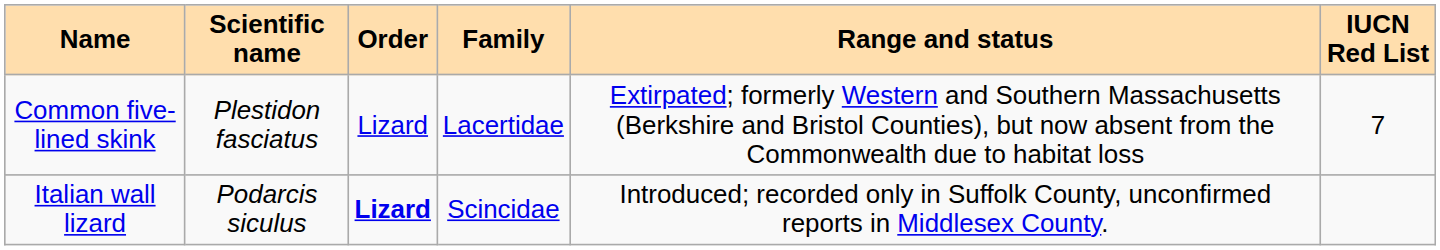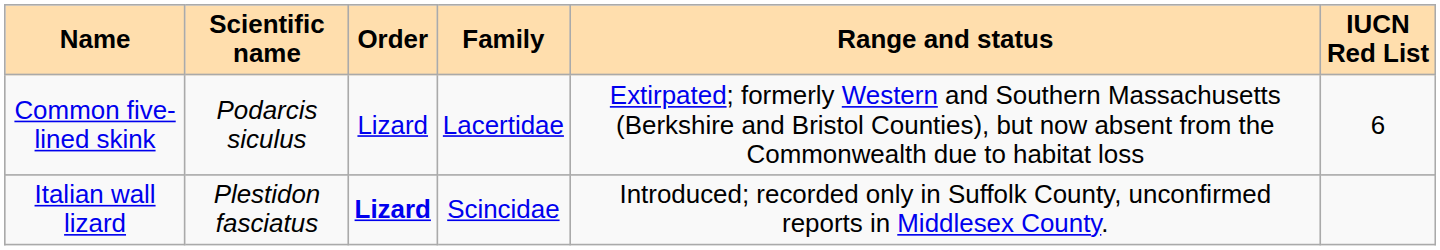Common five-lined skink | Scientific name: Plestidon fasciatus -> Podarcis siculus
Common five-lined skink | IUCN Red List: 7 -> 6
Italian wall lizard | Scientific name: Podarcis siculus -> Plestidon fasciatus
